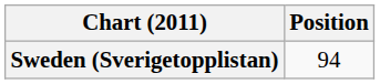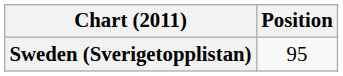Sweden (Sverigetopplistan) | Position: 94 -> 95
